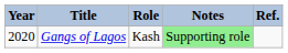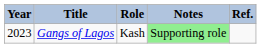Gangs of Lagos | Year: 2020 -> 2023
